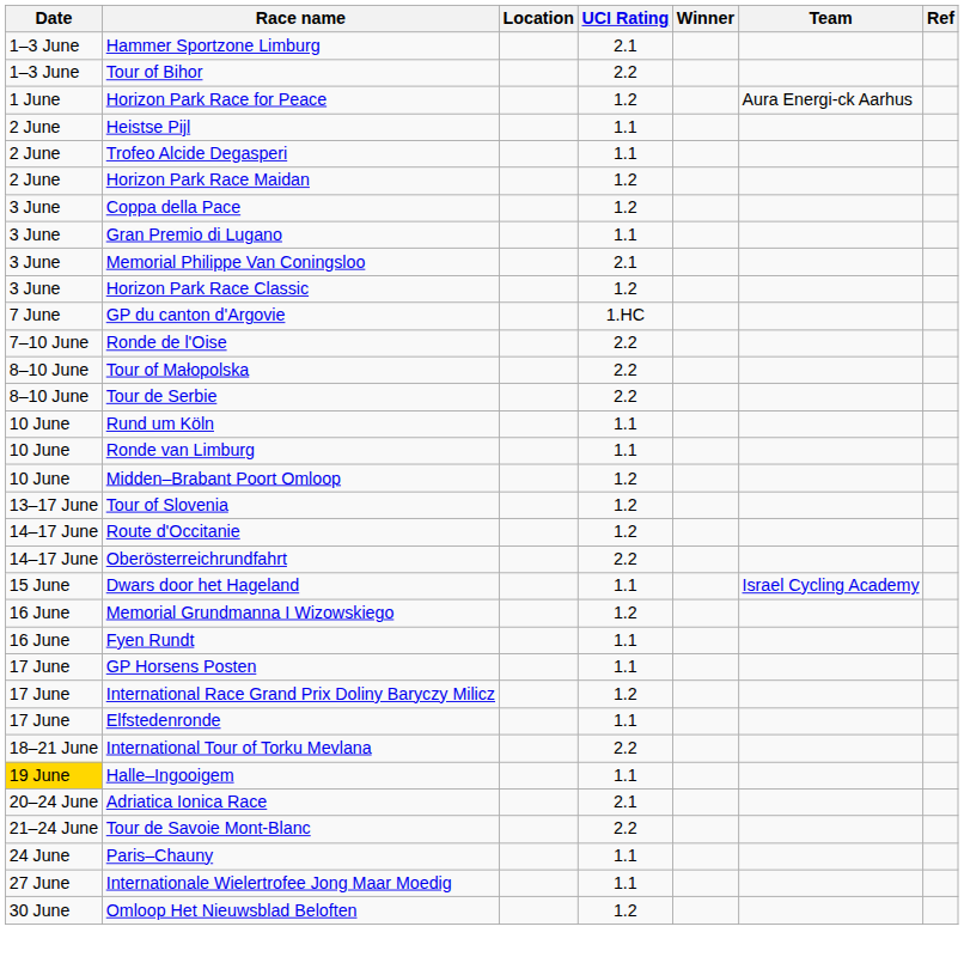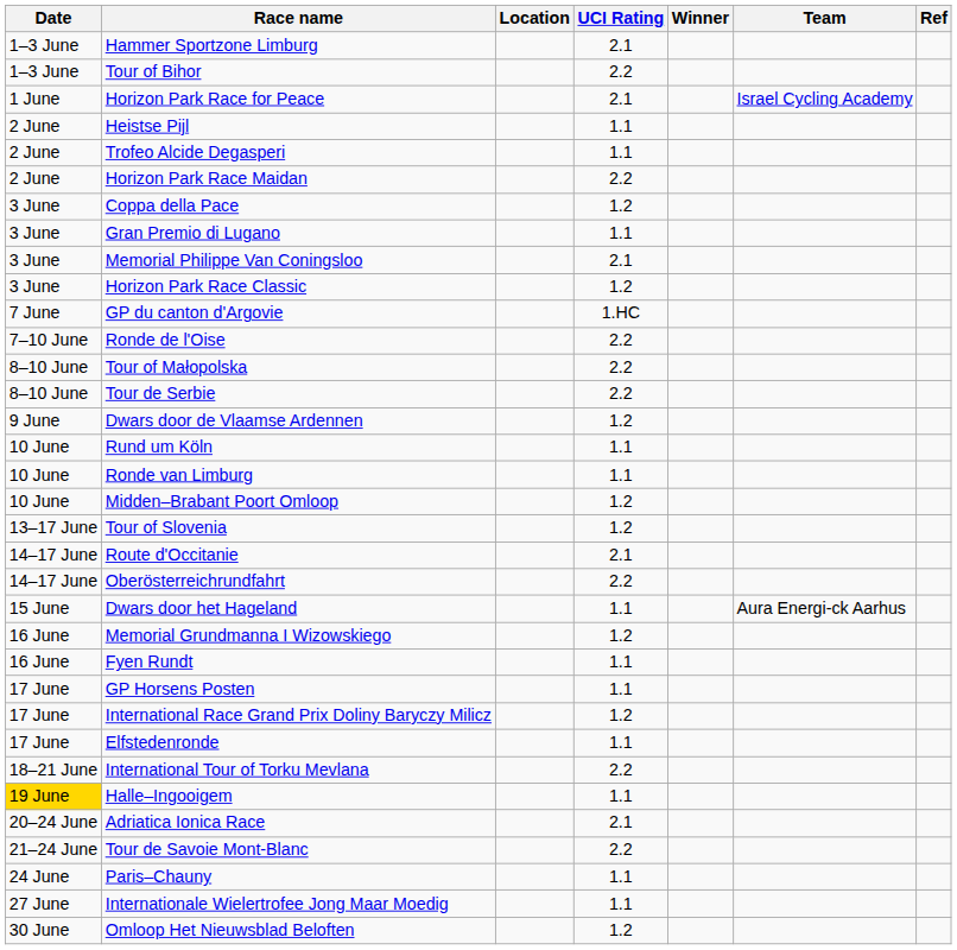Horizon Park Race for Peace | UCI Rating: 1.2 -> 2.1
Horizon Park Race for Peace | Team: Aura Energi-ck Aarhus -> Israel Cycling Academy
Horizon Park Race Maidan | UCI Rating: 1.2 -> 2.2
+ row: 9 June | Dwars door de Vlaamse Ardennen | 1.2
Route d'Occitanie | UCI Rating: 1.2 -> 2.1
Dwars door het Hageland | Team: Israel Cycling Academy -> Aura Energi-ck Aarhus
